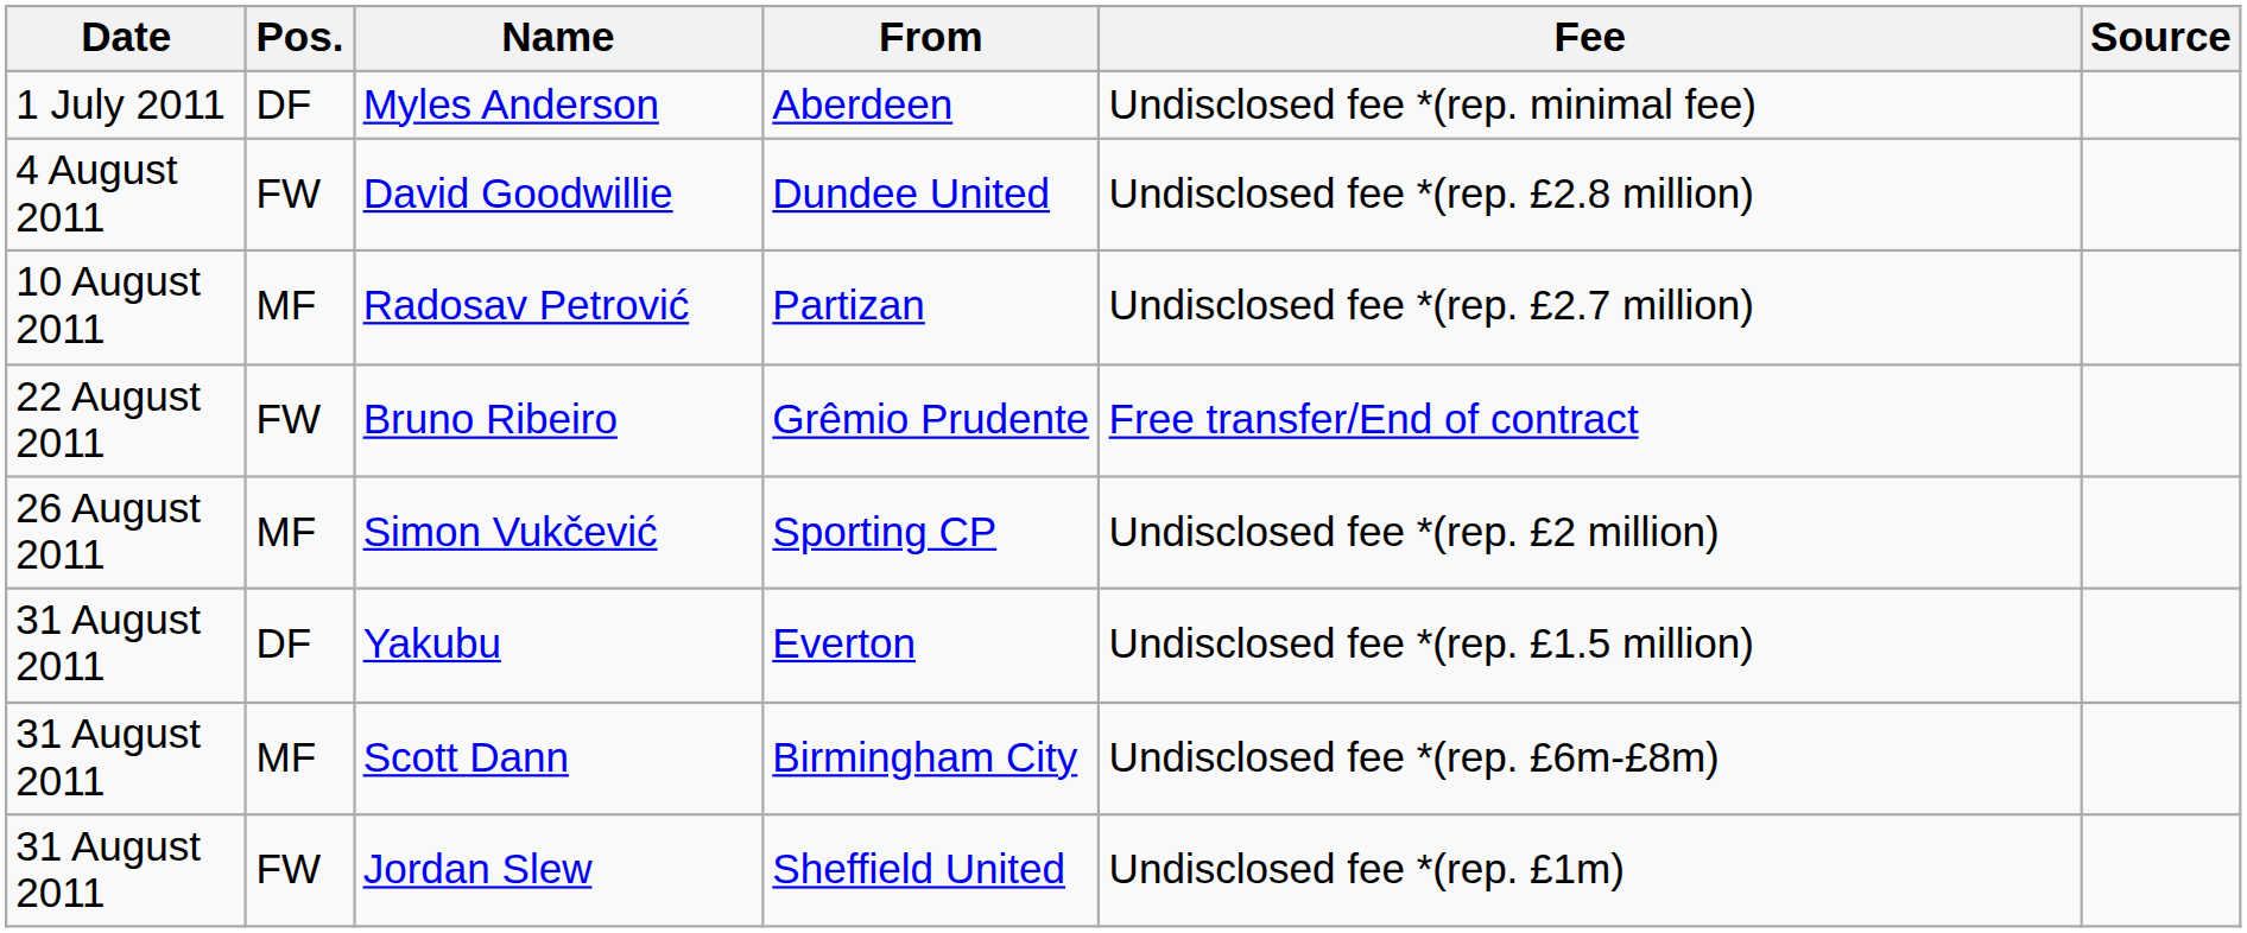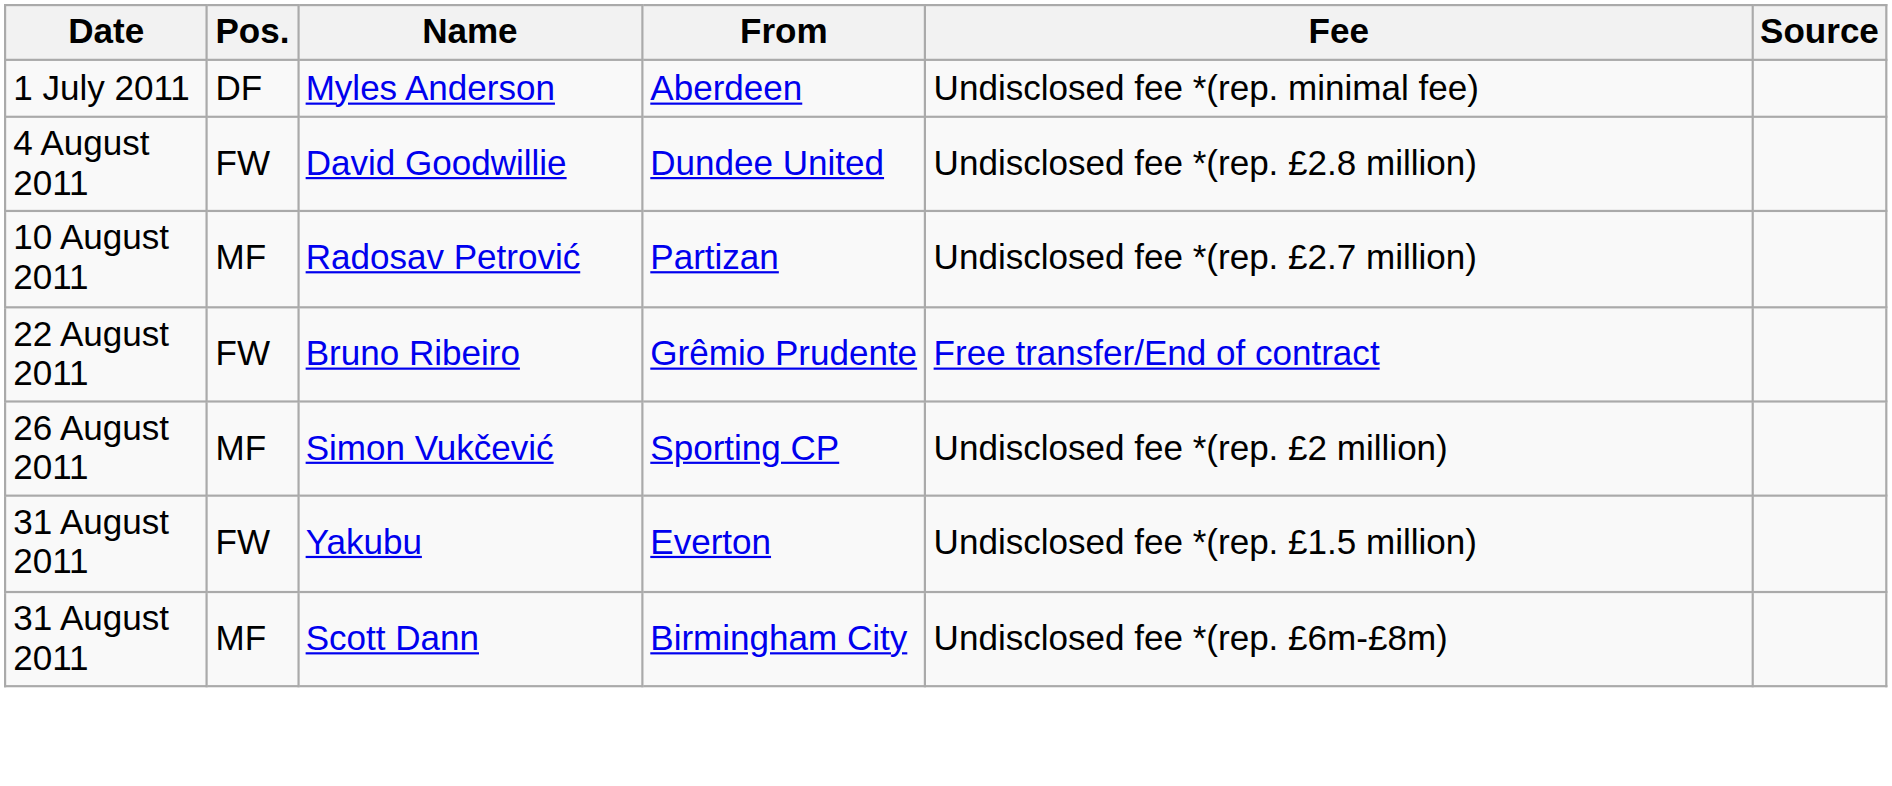Yakubu | Pos.: DF -> FW
- row: 31 August 2011 | FW | Jordan Slew | Sheffield United | Undisclosed fee *(rep. £1m)
